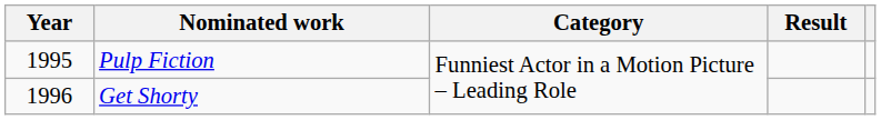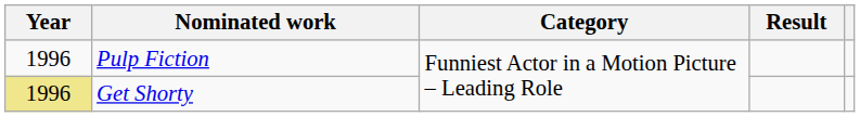Pulp Fiction | Year: 1995 -> 1996
Get Shorty | Year: no background -> khaki background
